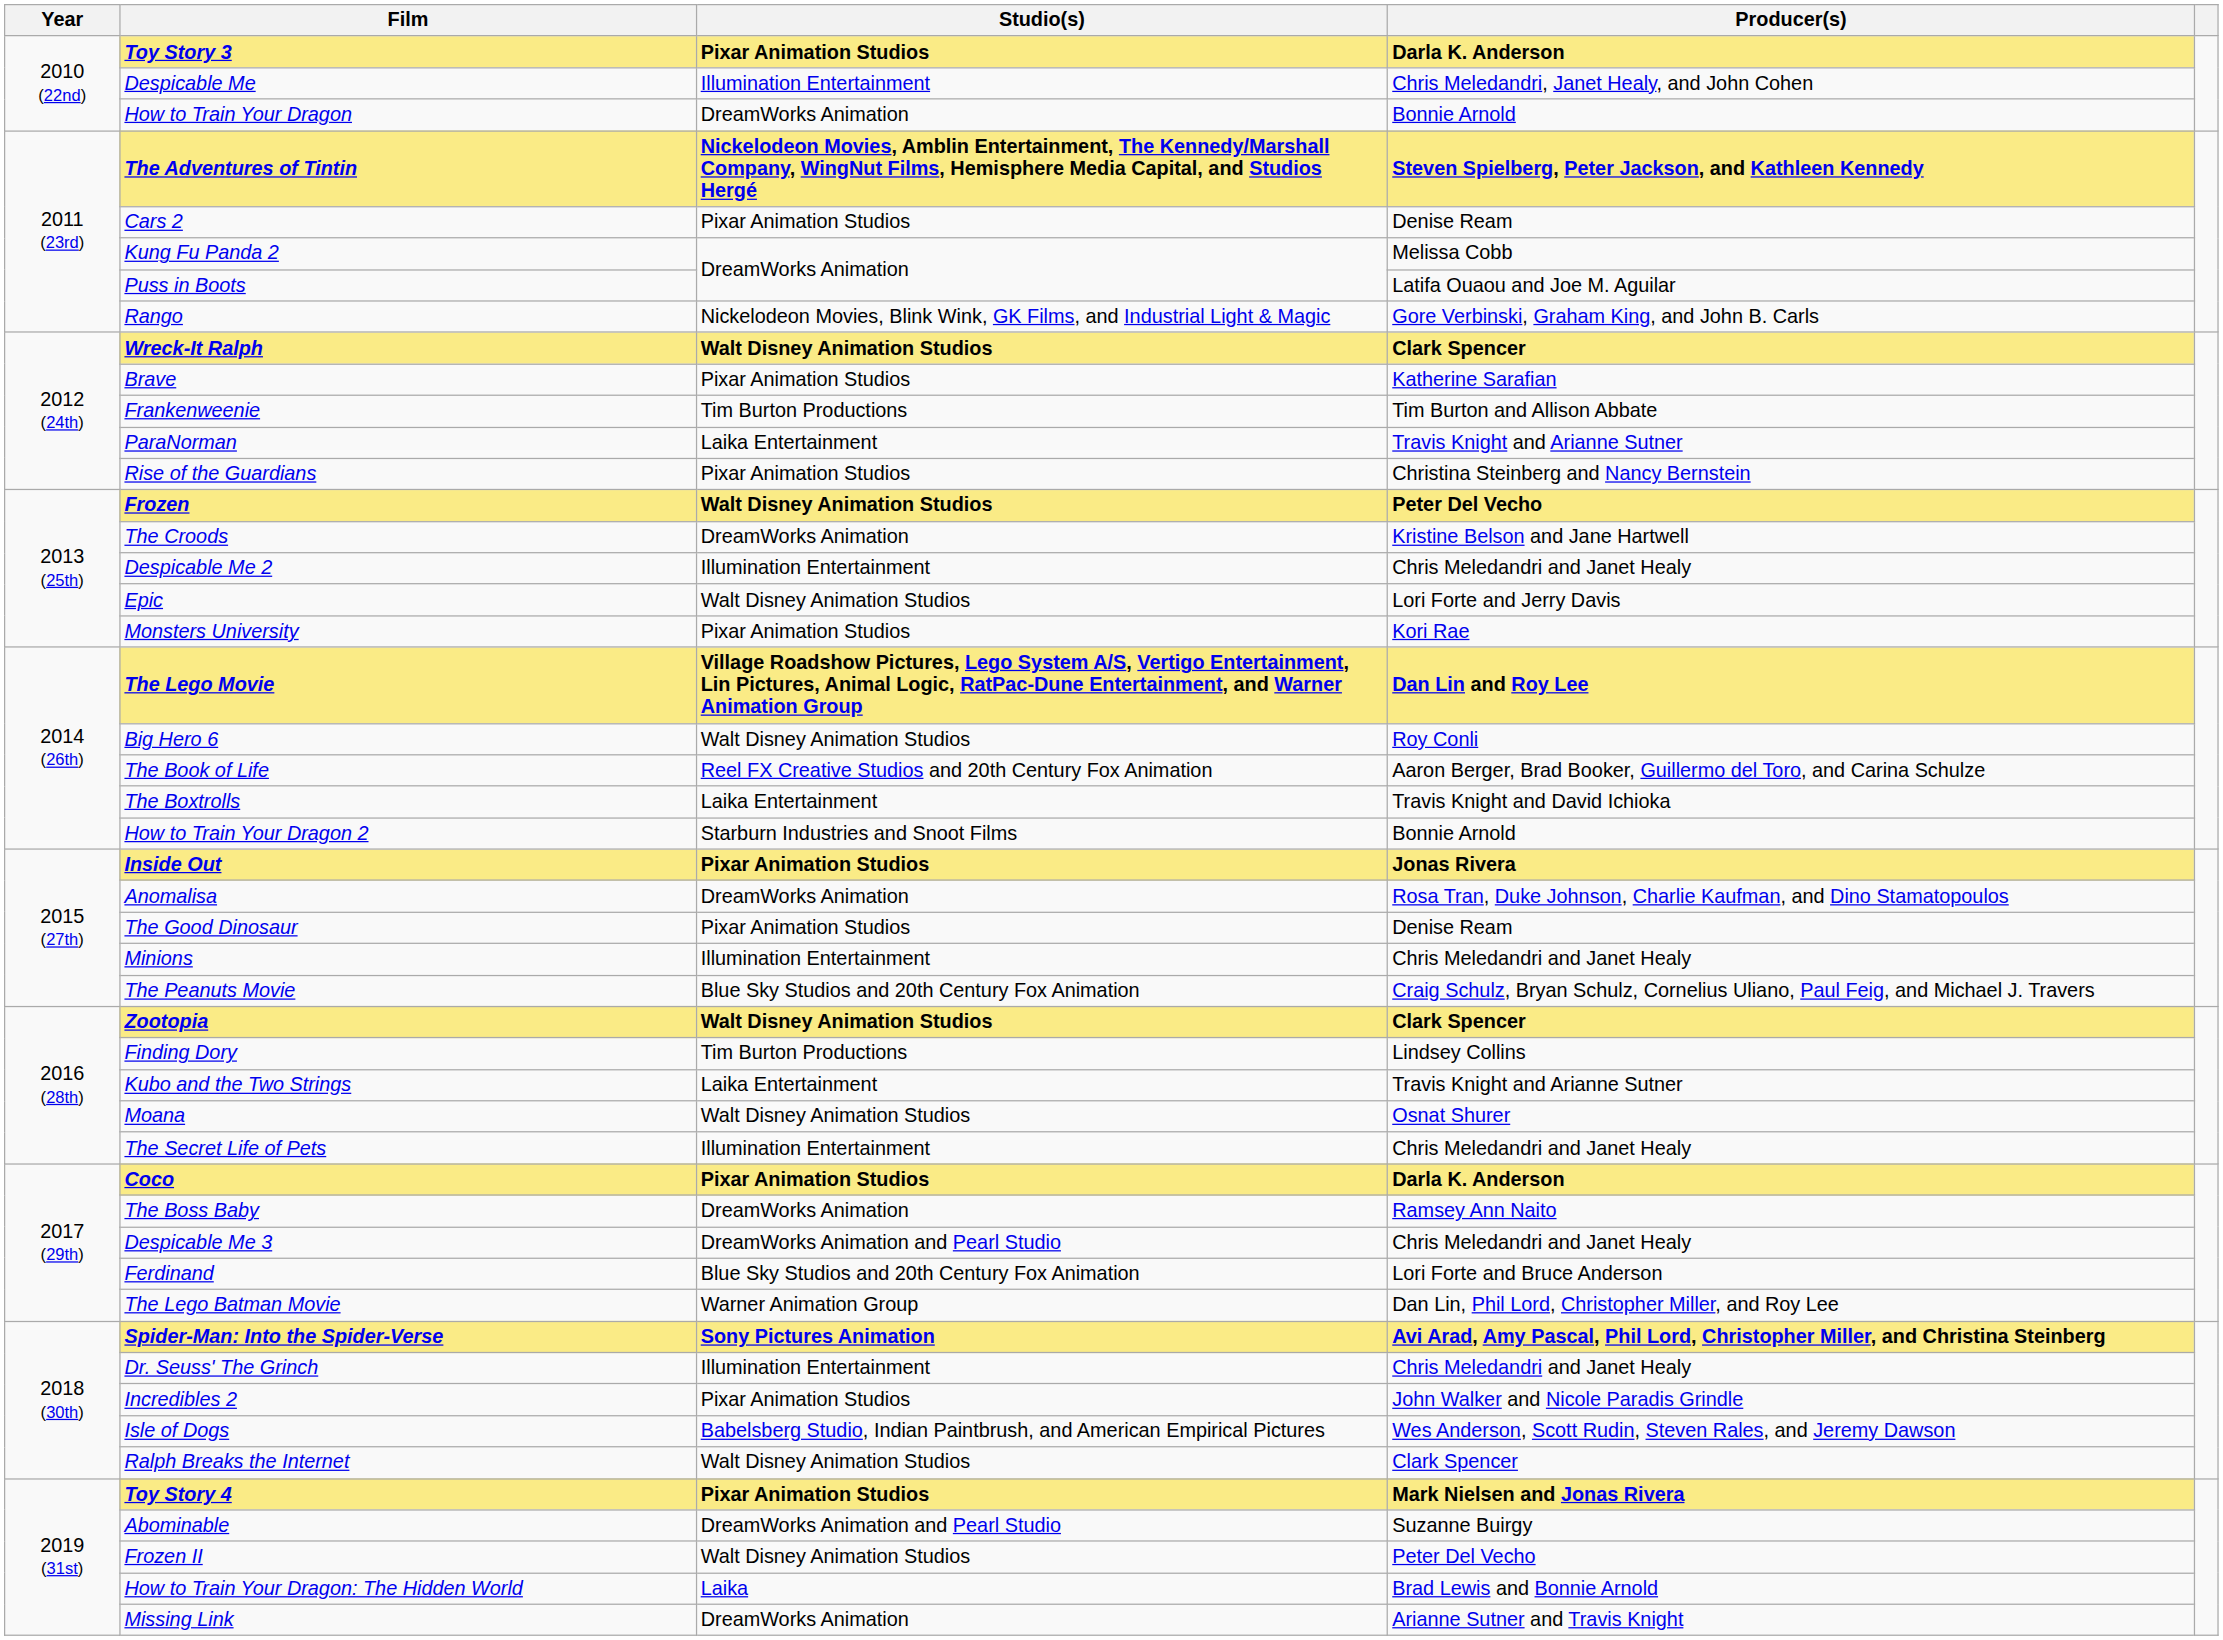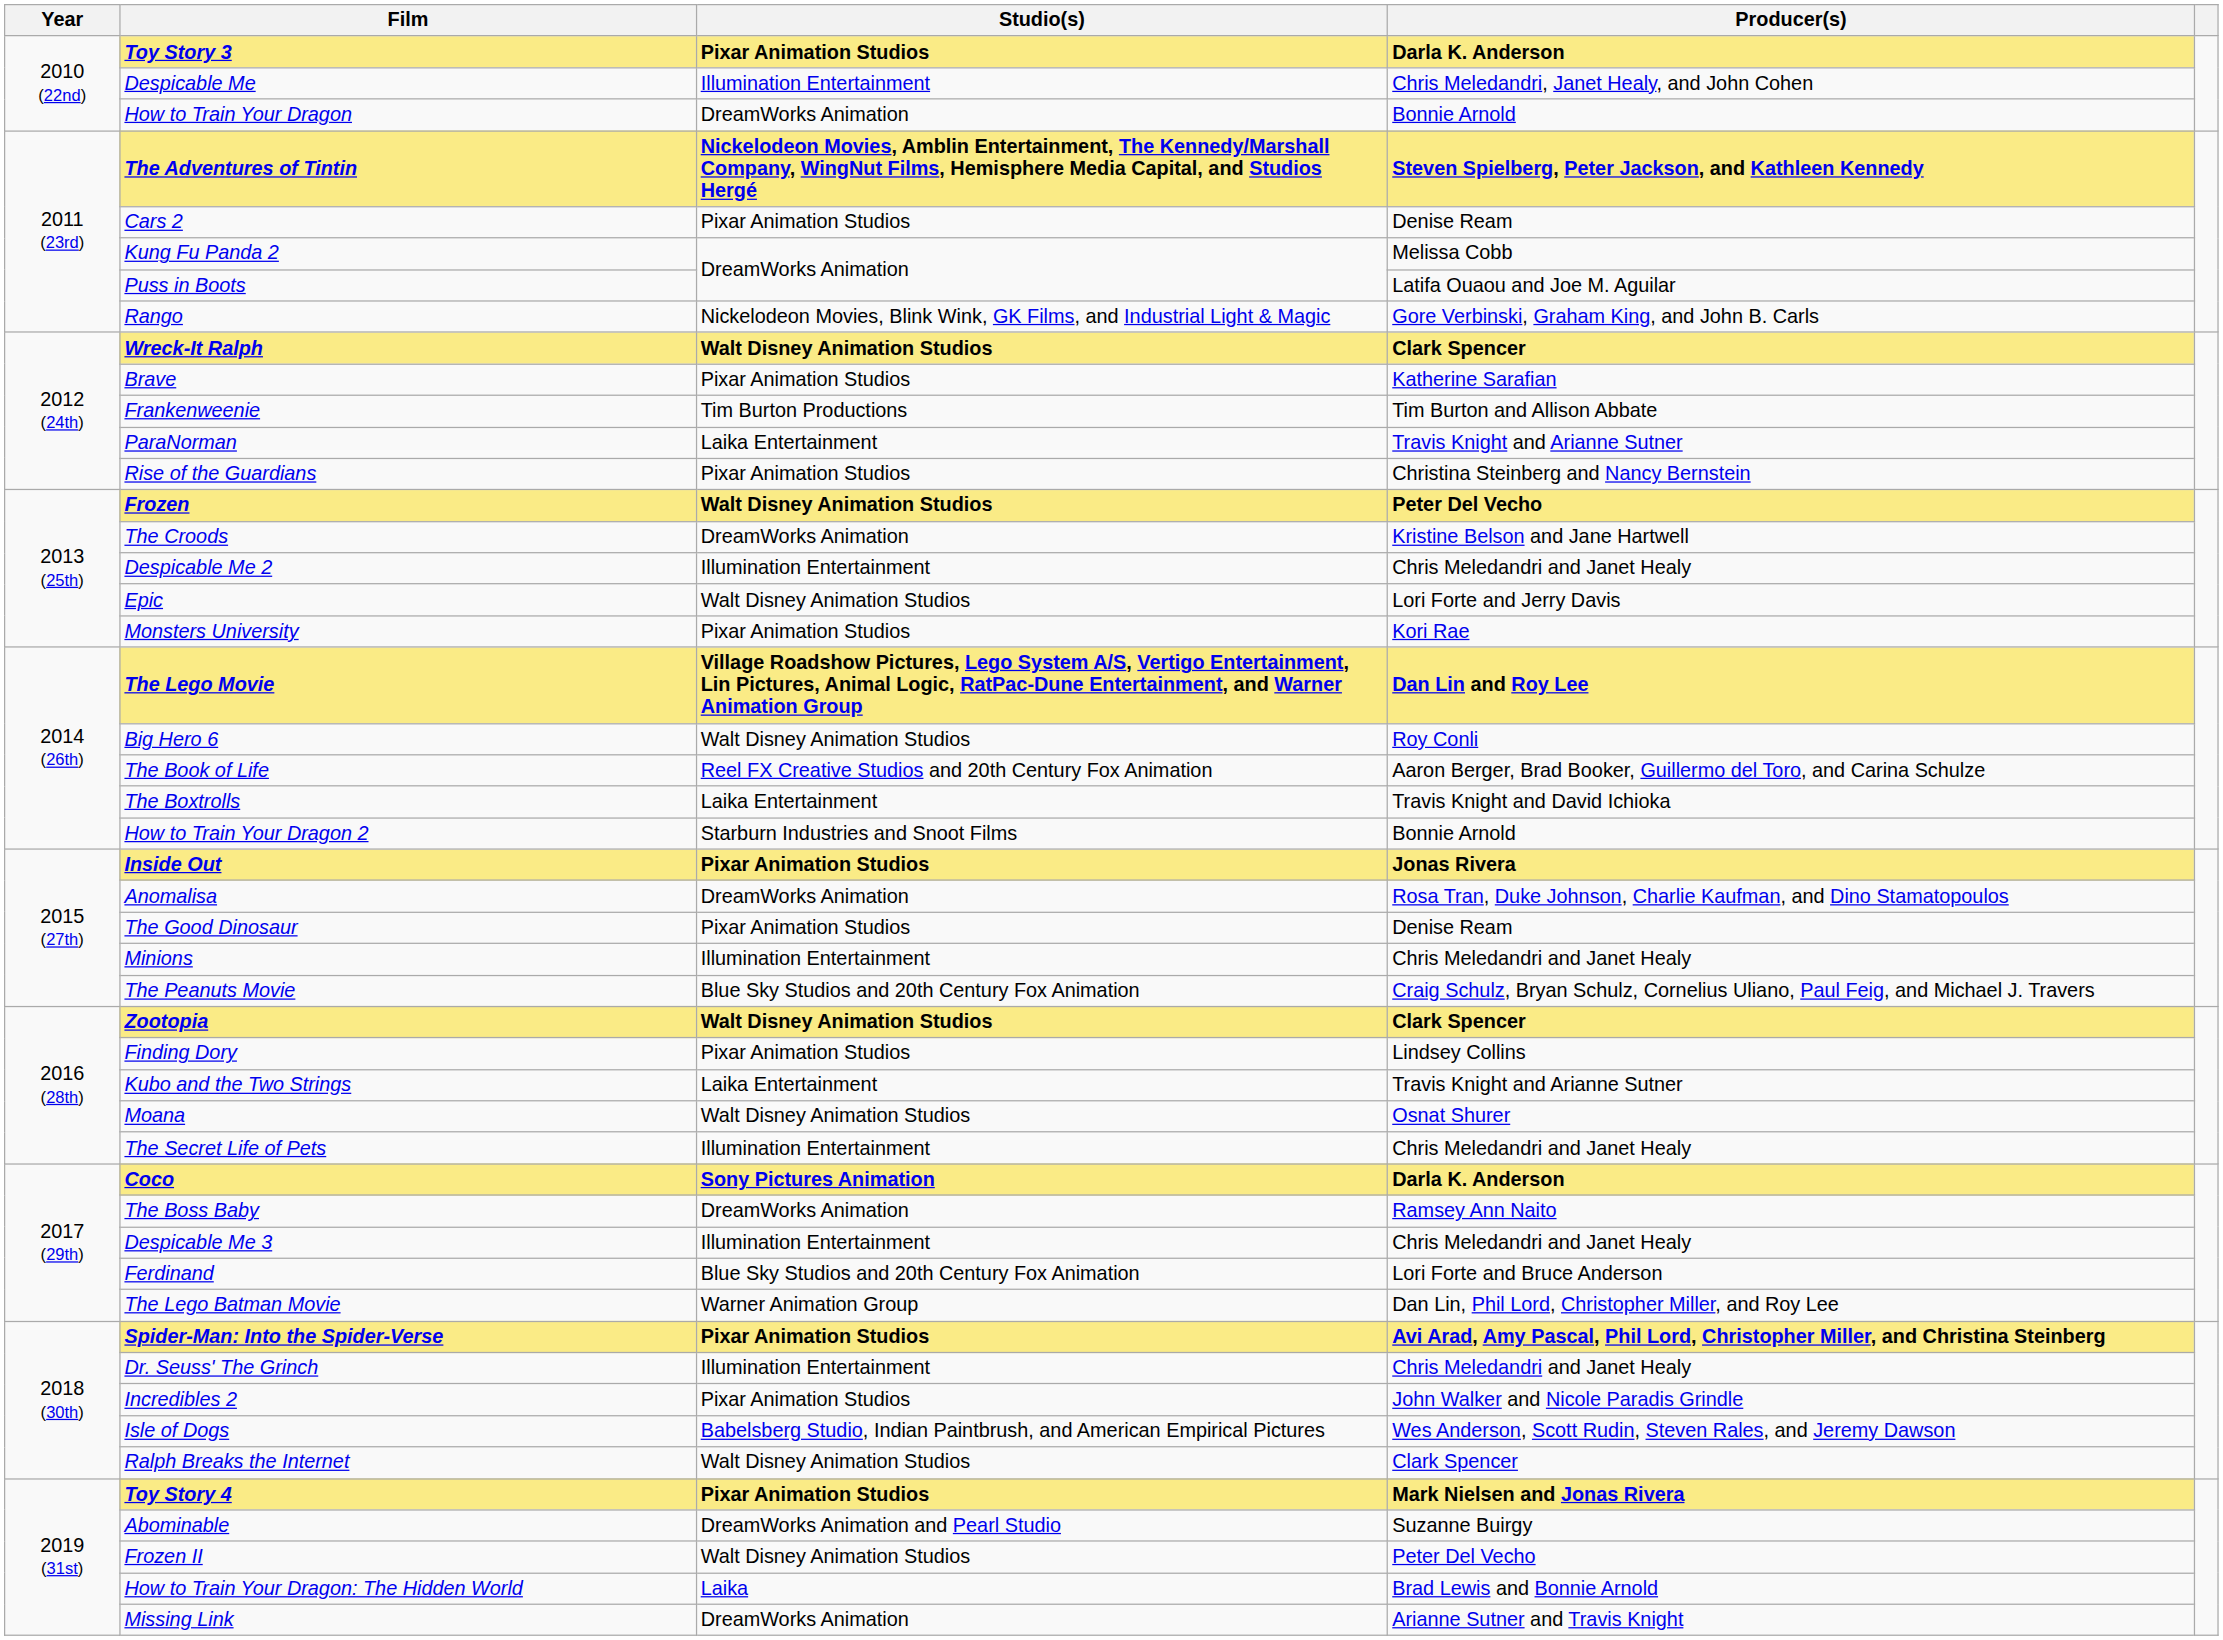Finding Dory | Studio(s): Tim Burton Productions -> Pixar Animation Studios
Coco | Studio(s): Pixar Animation Studios -> Sony Pictures Animation
Despicable Me 3 | Studio(s): DreamWorks Animation and Pearl Studio -> Illumination Entertainment
Spider-Man: Into the Spider-Verse | Studio(s): Sony Pictures Animation -> Pixar Animation Studios
